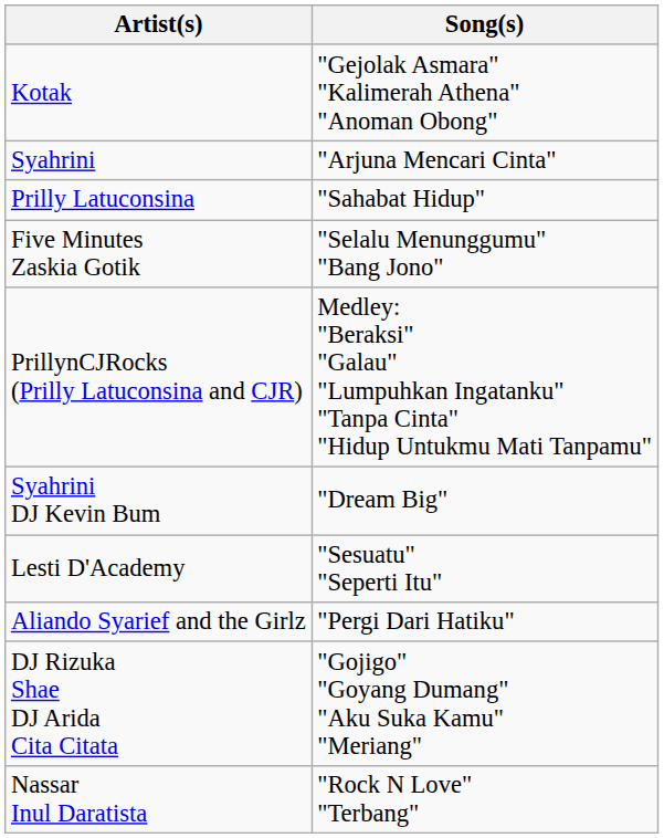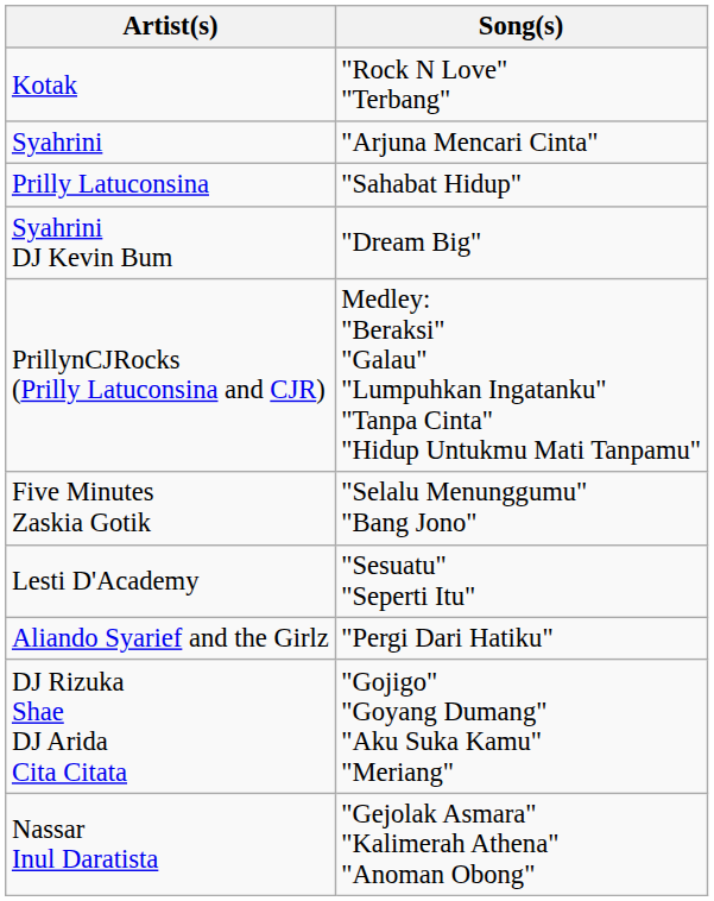Kotak | Song(s): "Gejolak Asmara" "Kalimerah Athena" "Anoman Obong" -> "Rock N Love" "Terbang"
rows swapped: Syahrini DJ Kevin Bum <-> Five Minutes Zaskia Gotik
Nassar Inul Daratista | Song(s): "Rock N Love" "Terbang" -> "Gejolak Asmara" "Kalimerah Athena" "Anoman Obong"
